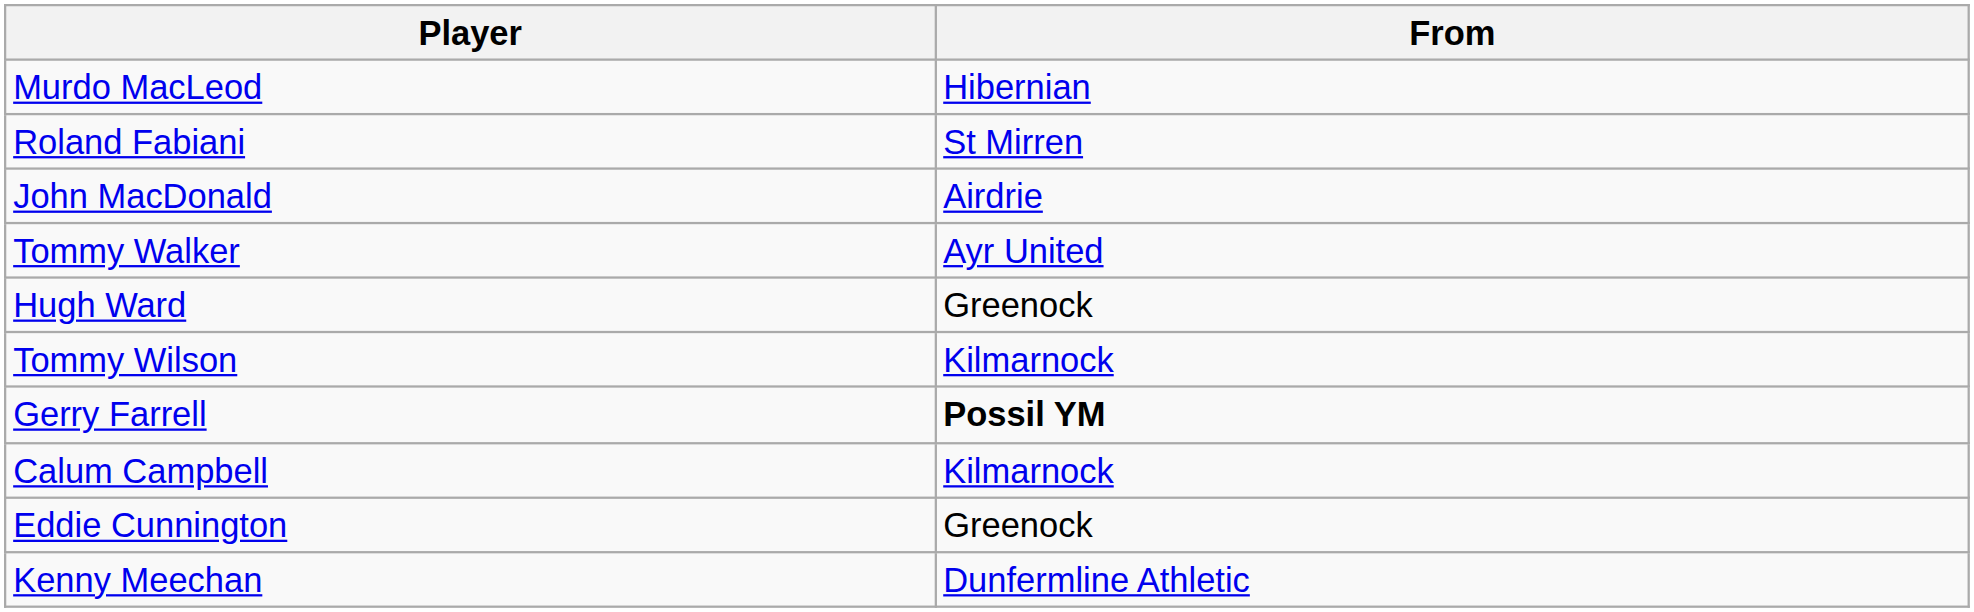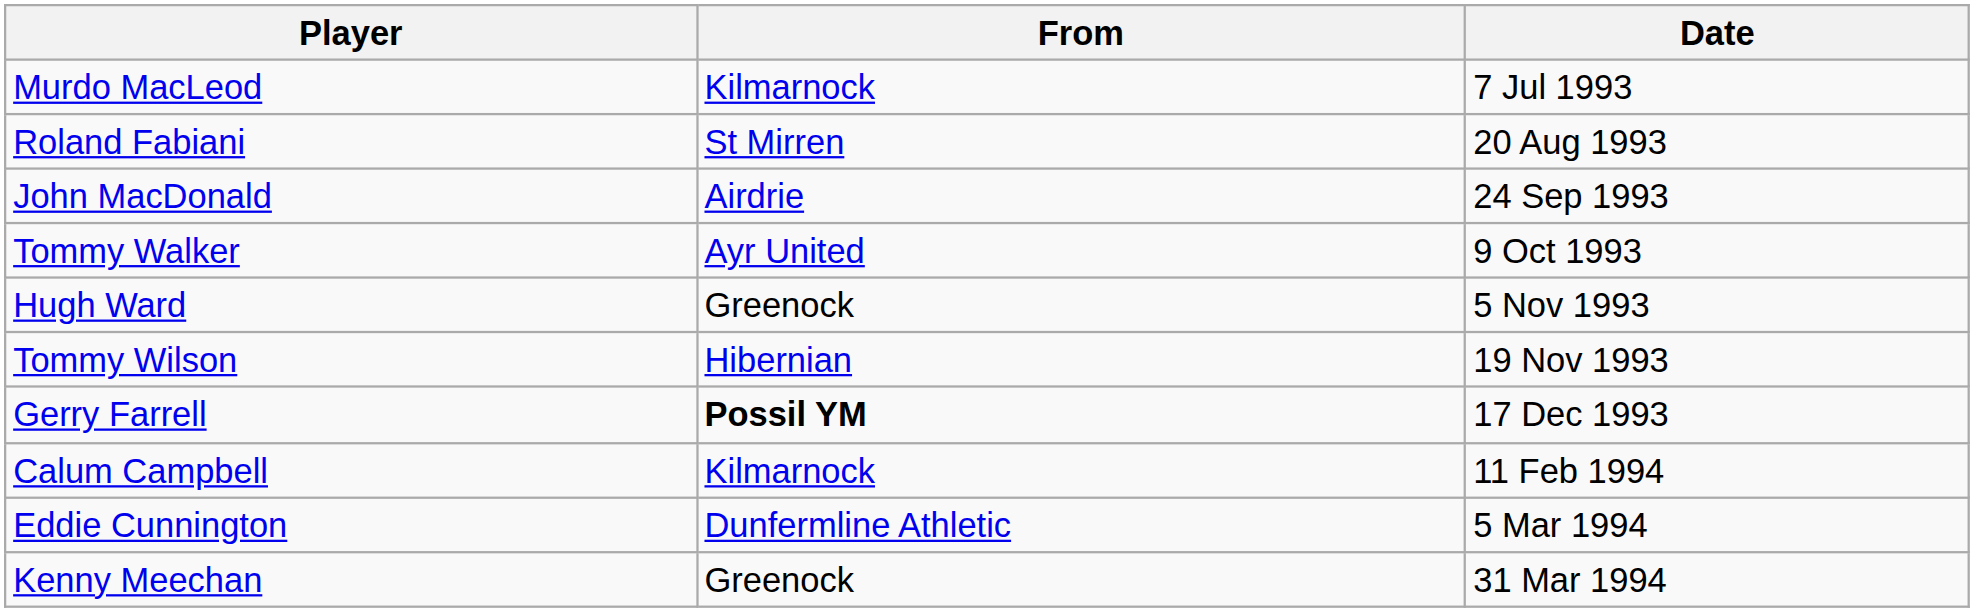+ column: Date | 7 Jul 1993 | 20 Aug 1993 | 24 Sep 1993 | 9 Oct 1993 | 5 Nov 1993 | 19 Nov 1993 | 17 Dec 1993 | 11 Feb 1994 | 5 Mar 1994 | 31 Mar 1994
Murdo MacLeod | From: Hibernian -> Kilmarnock
Tommy Wilson | From: Kilmarnock -> Hibernian
Eddie Cunnington | From: Greenock -> Dunfermline Athletic
Kenny Meechan | From: Dunfermline Athletic -> Greenock
